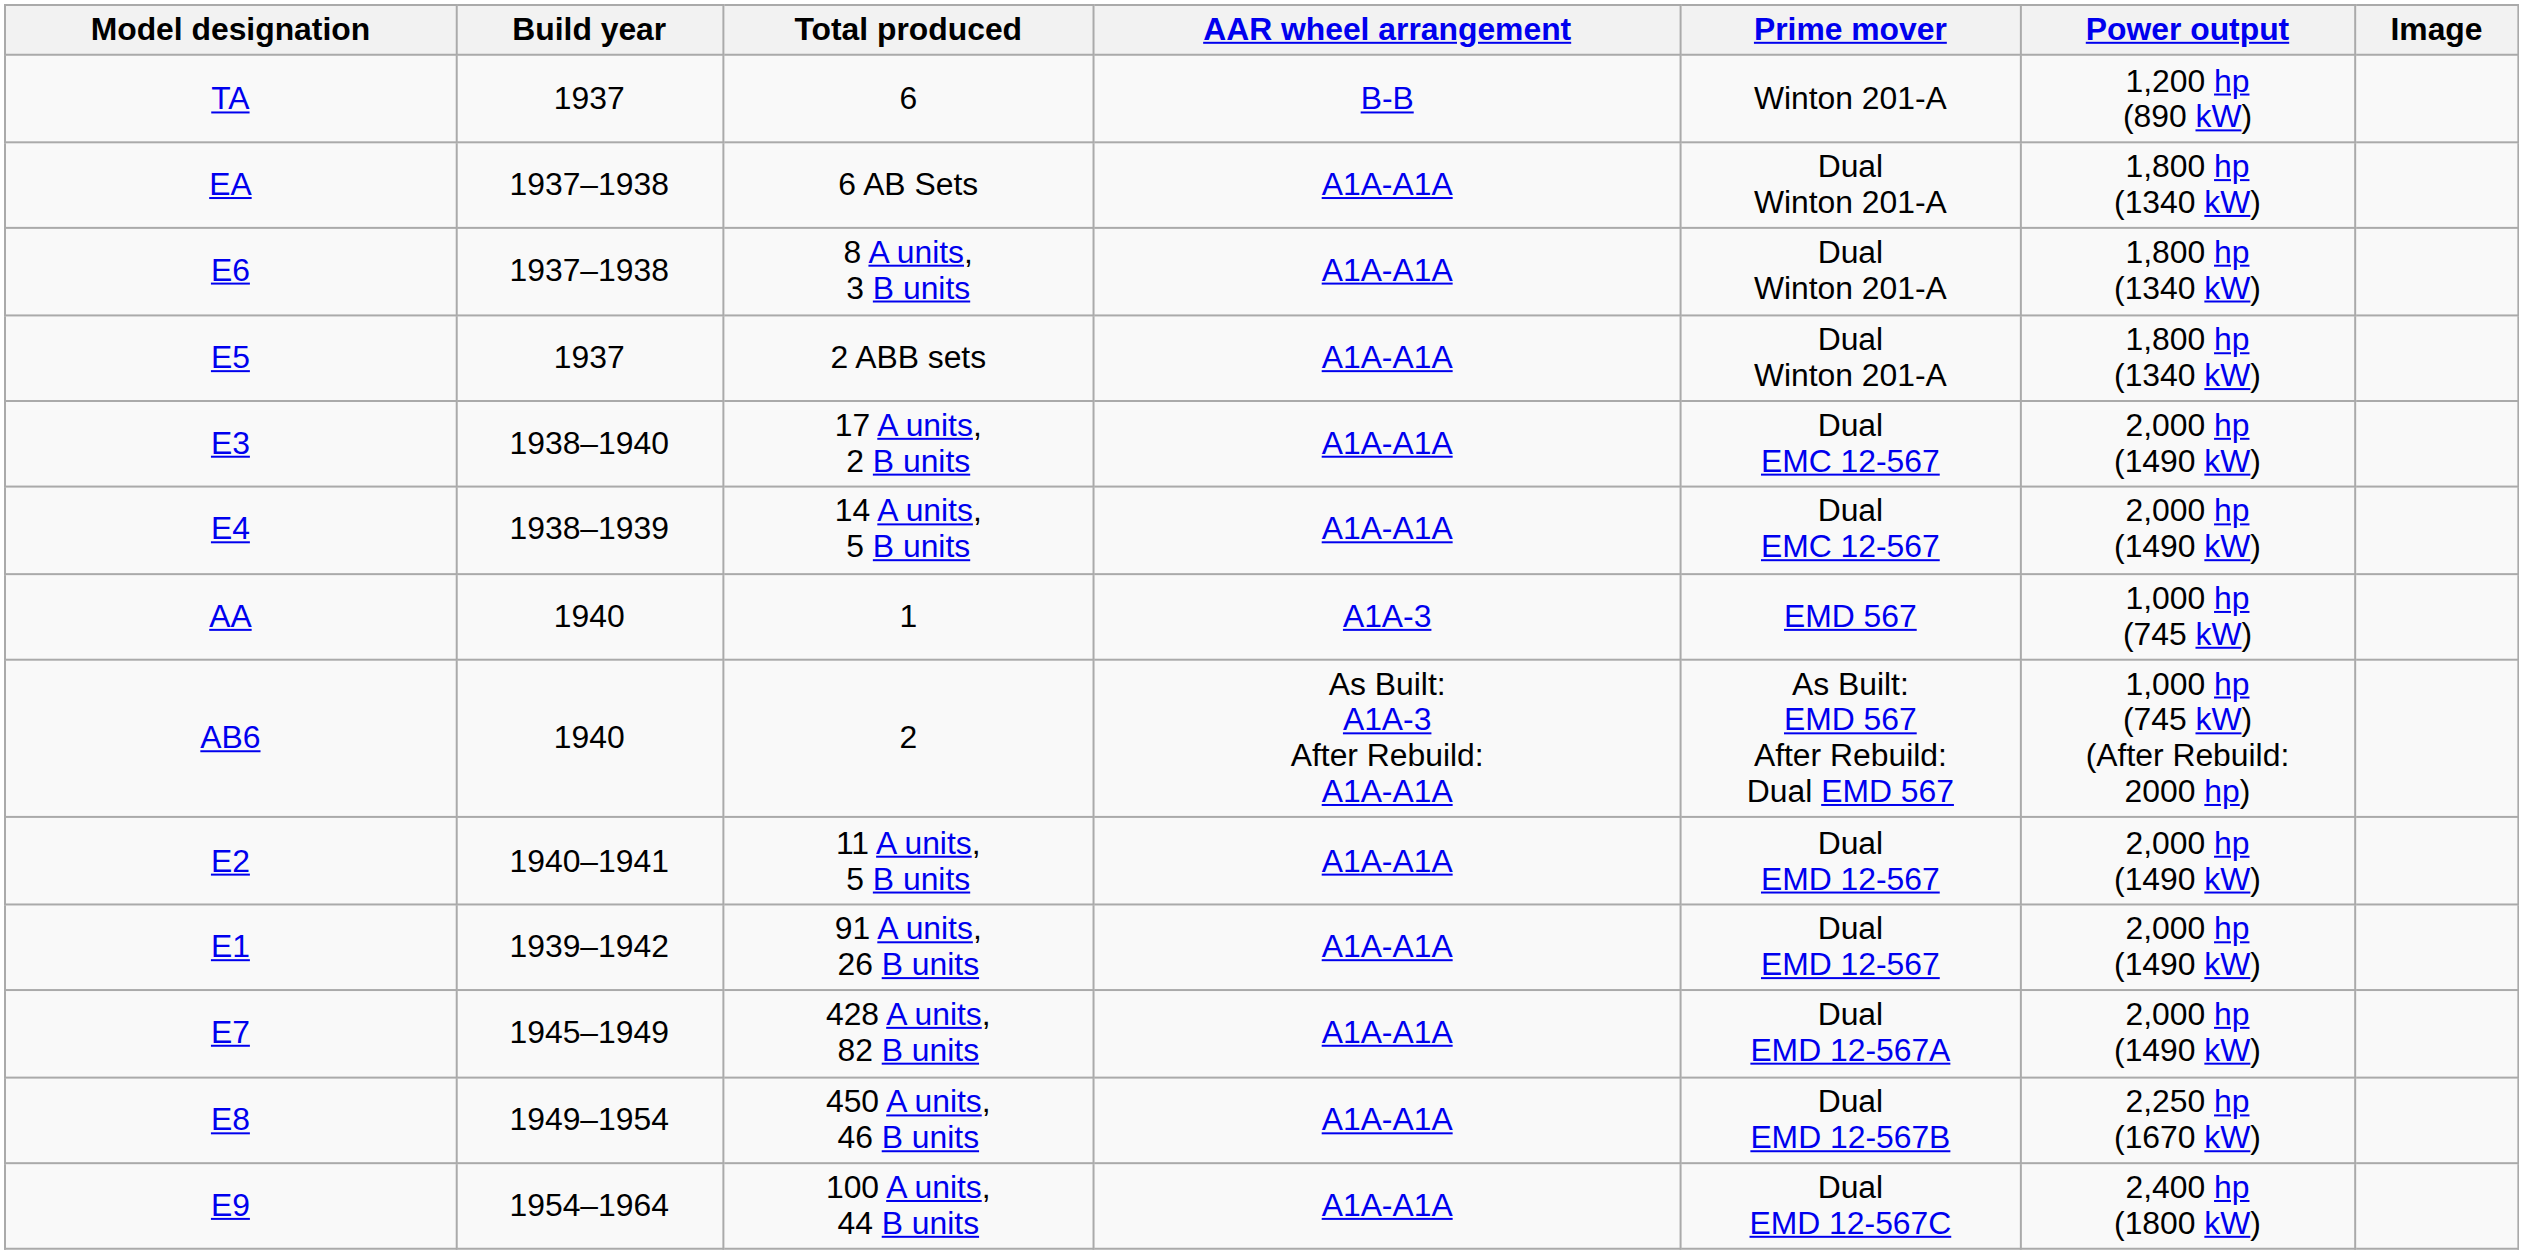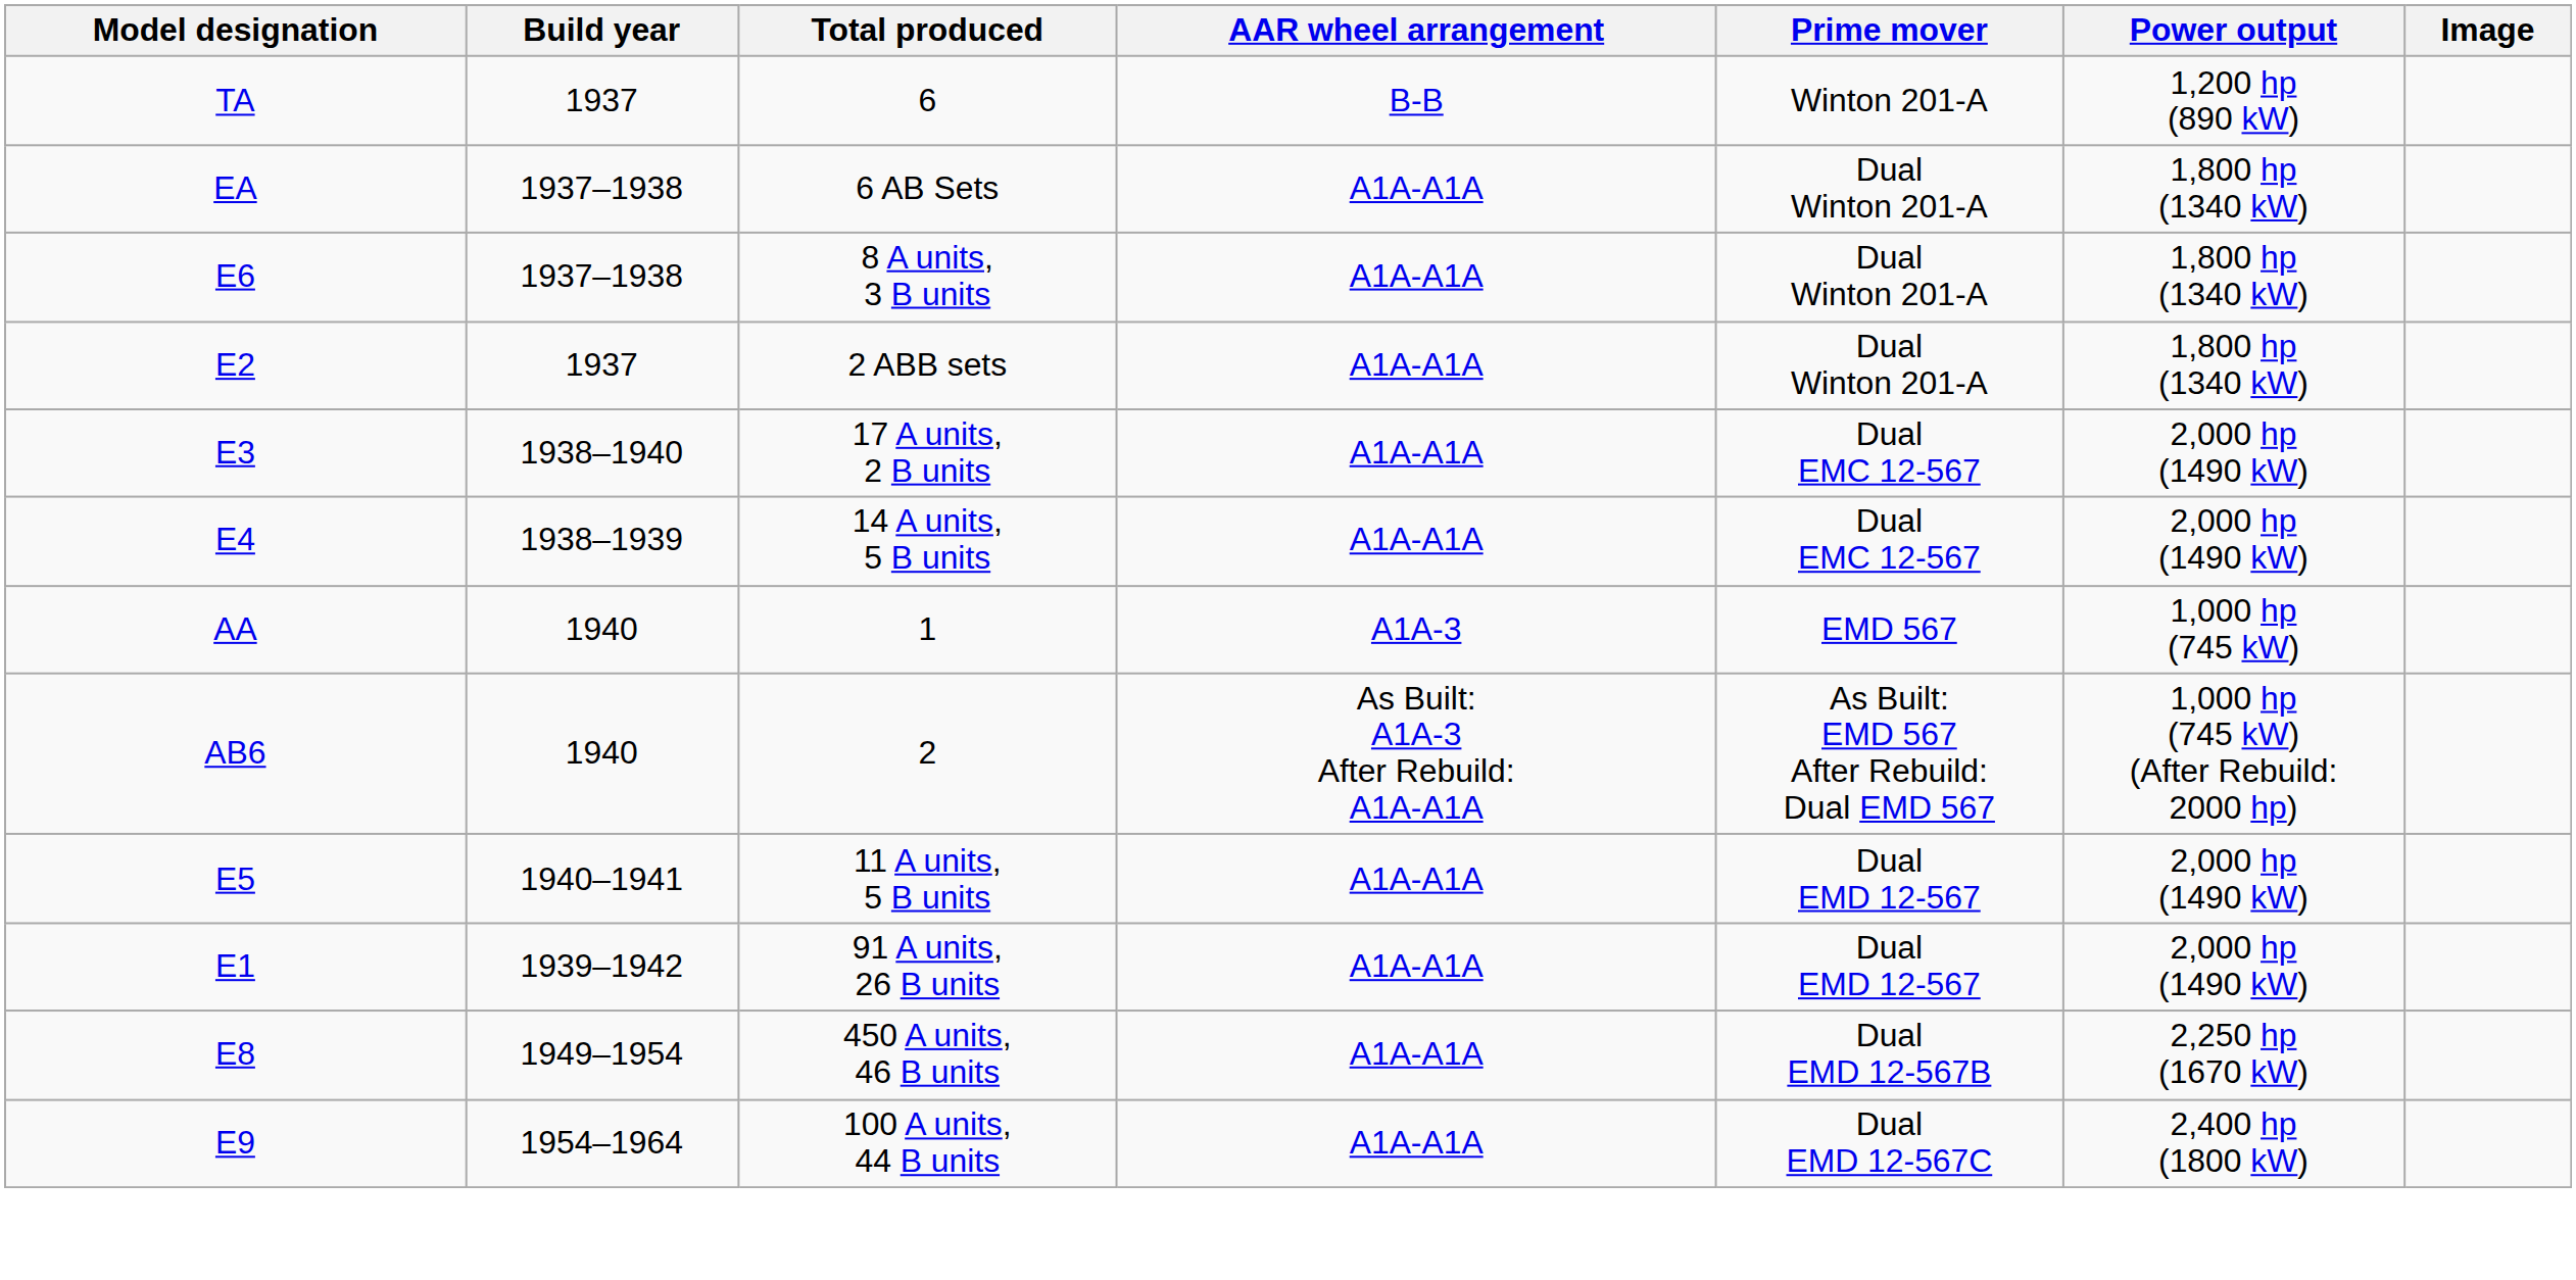2 ABB sets | Model designation: E5 -> E2
11 A units, 5 B units | Model designation: E2 -> E5
- row: E7 | 1945–1949 | 428 A units, 82 B units | A1A-A1A | Dual EMD 12-567A | 2,000 hp (1490 kW)
